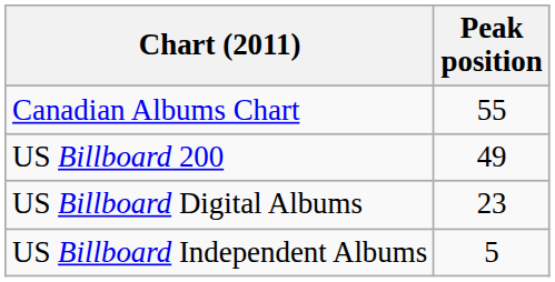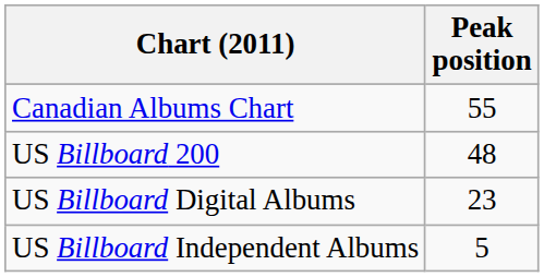US Billboard 200 | Peak position: 49 -> 48
